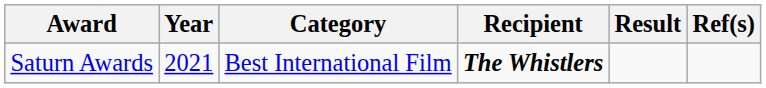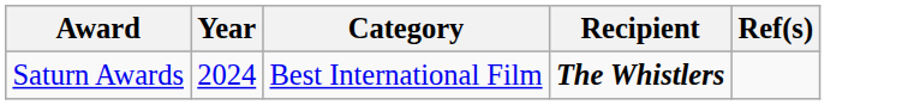- column: Result
Saturn Awards | Year: 2021 -> 2024
